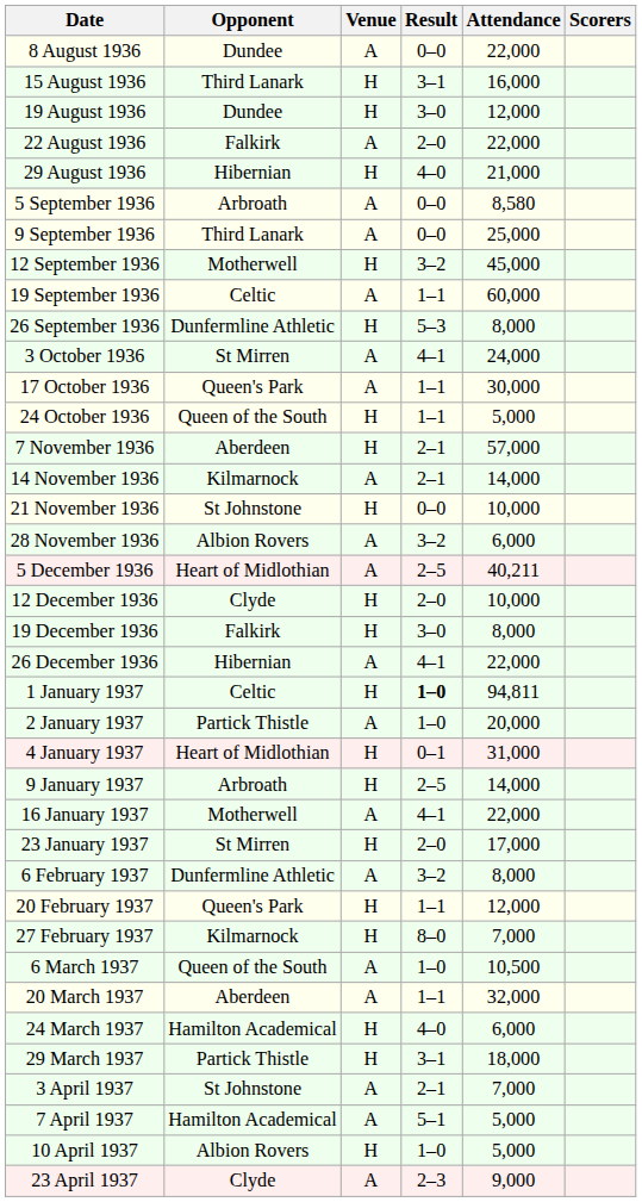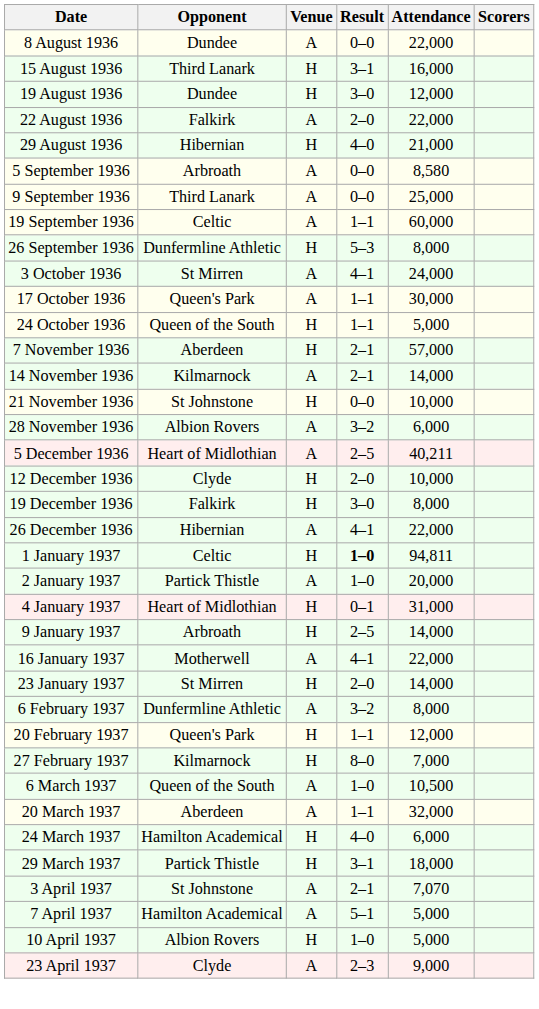- row: 12 September 1936 | Motherwell | H | 3–2 | 45,000
23 January 1937 | Attendance: 17,000 -> 14,000
3 April 1937 | Attendance: 7,000 -> 7,070
